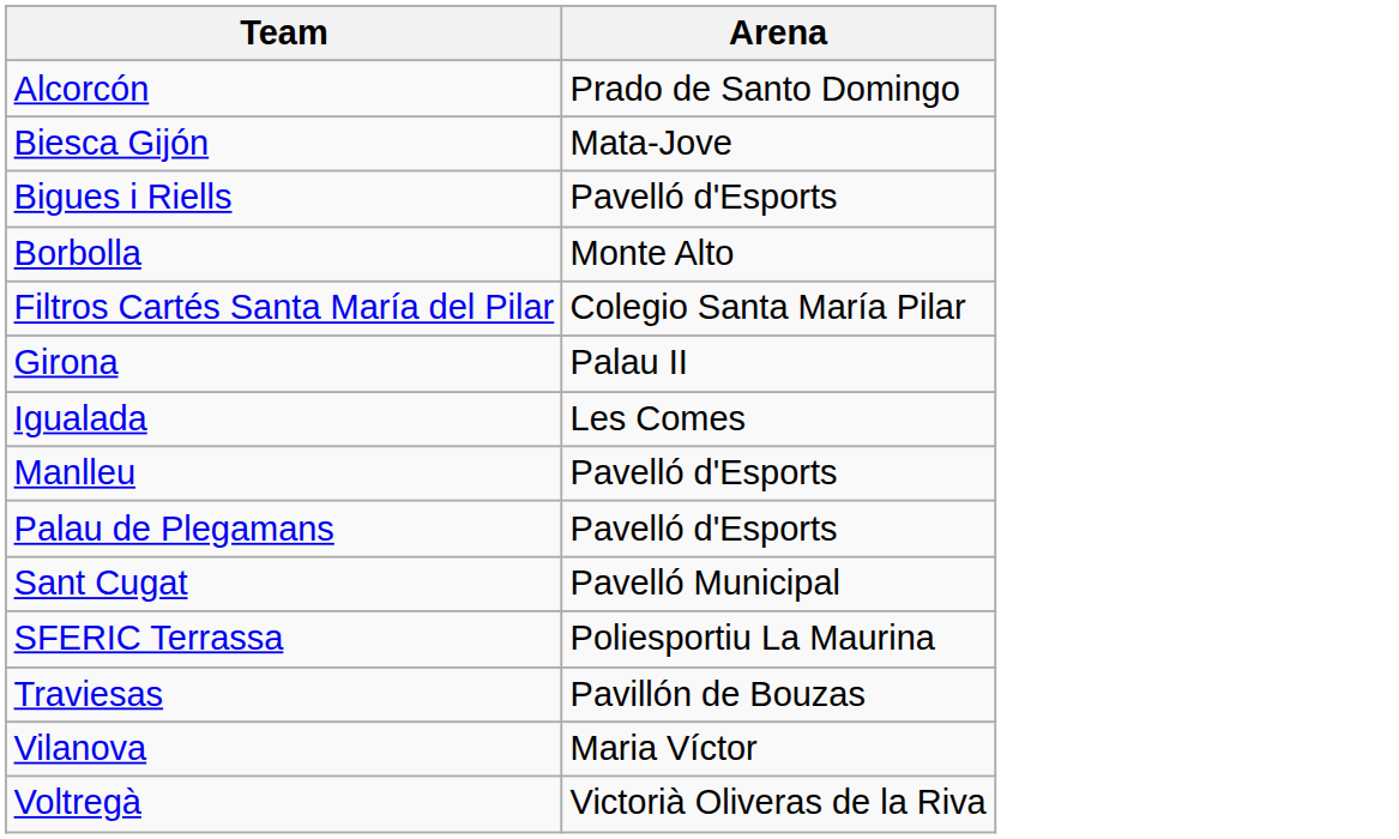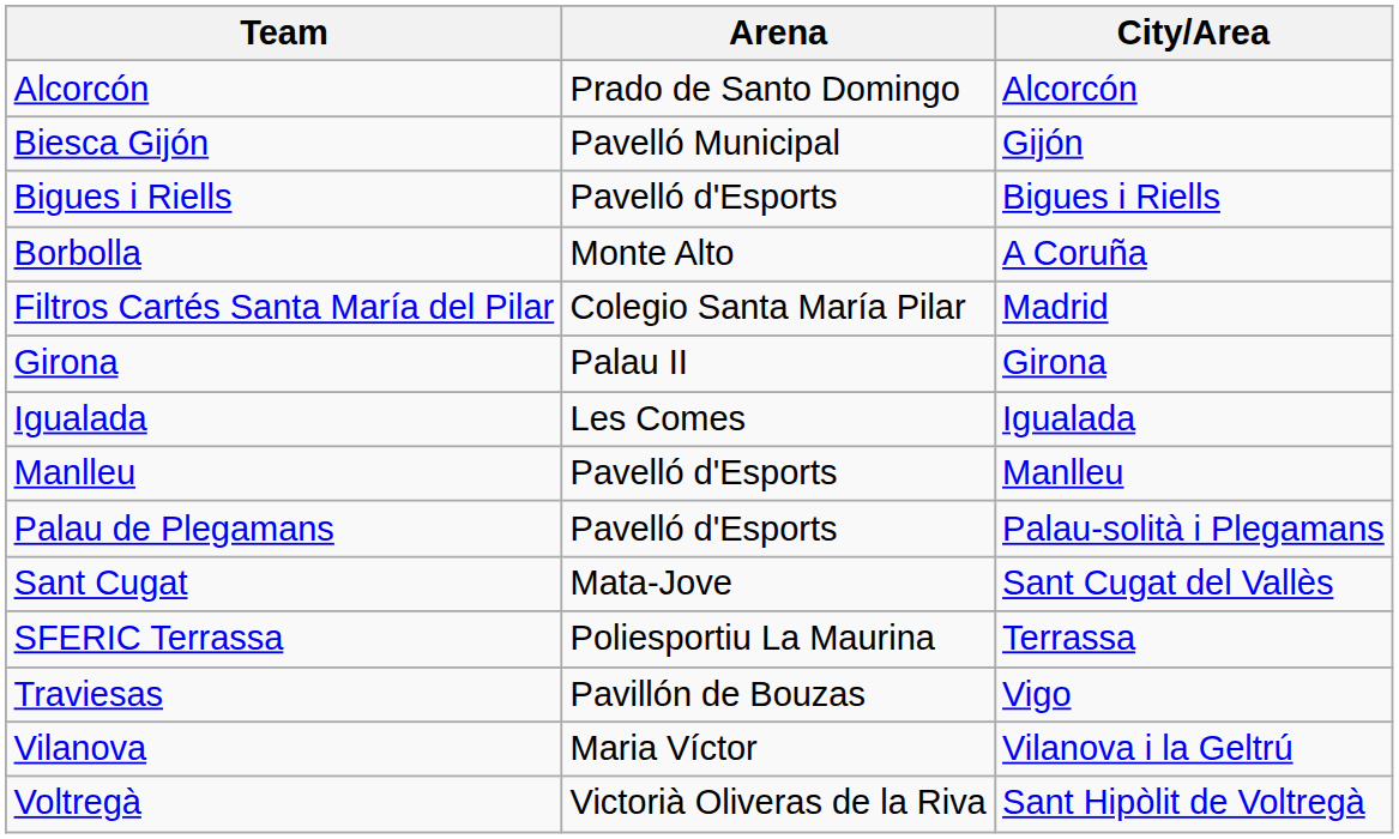+ column: City/Area | Alcorcón | Gijón | Bigues i Riells | A Coruña | Madrid | Girona | Igualada | Manlleu | Palau-solità i Plegamans | Sant Cugat del Vallès | Terrassa | Vigo | Vilanova i la Geltrú | Sant Hipòlit de Voltregà
Biesca Gijón | Arena: Mata-Jove -> Pavelló Municipal
Sant Cugat | Arena: Pavelló Municipal -> Mata-Jove
